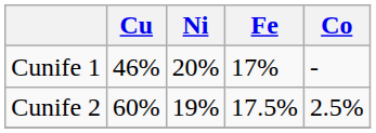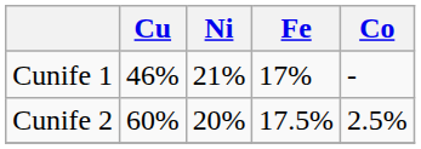Cunife 1 | Ni: 20% -> 21%
Cunife 2 | Ni: 19% -> 20%
